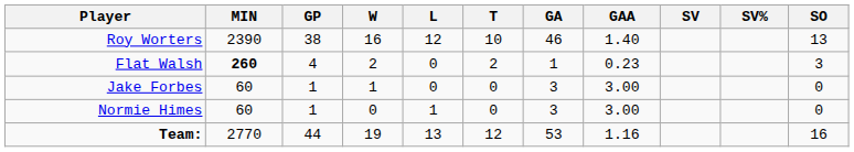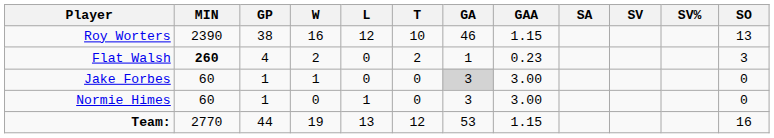+ column: SA
Roy Worters | GAA: 1.40 -> 1.15
Jake Forbes | GA: no background -> lightgrey background
Team: | GAA: 1.16 -> 1.15
